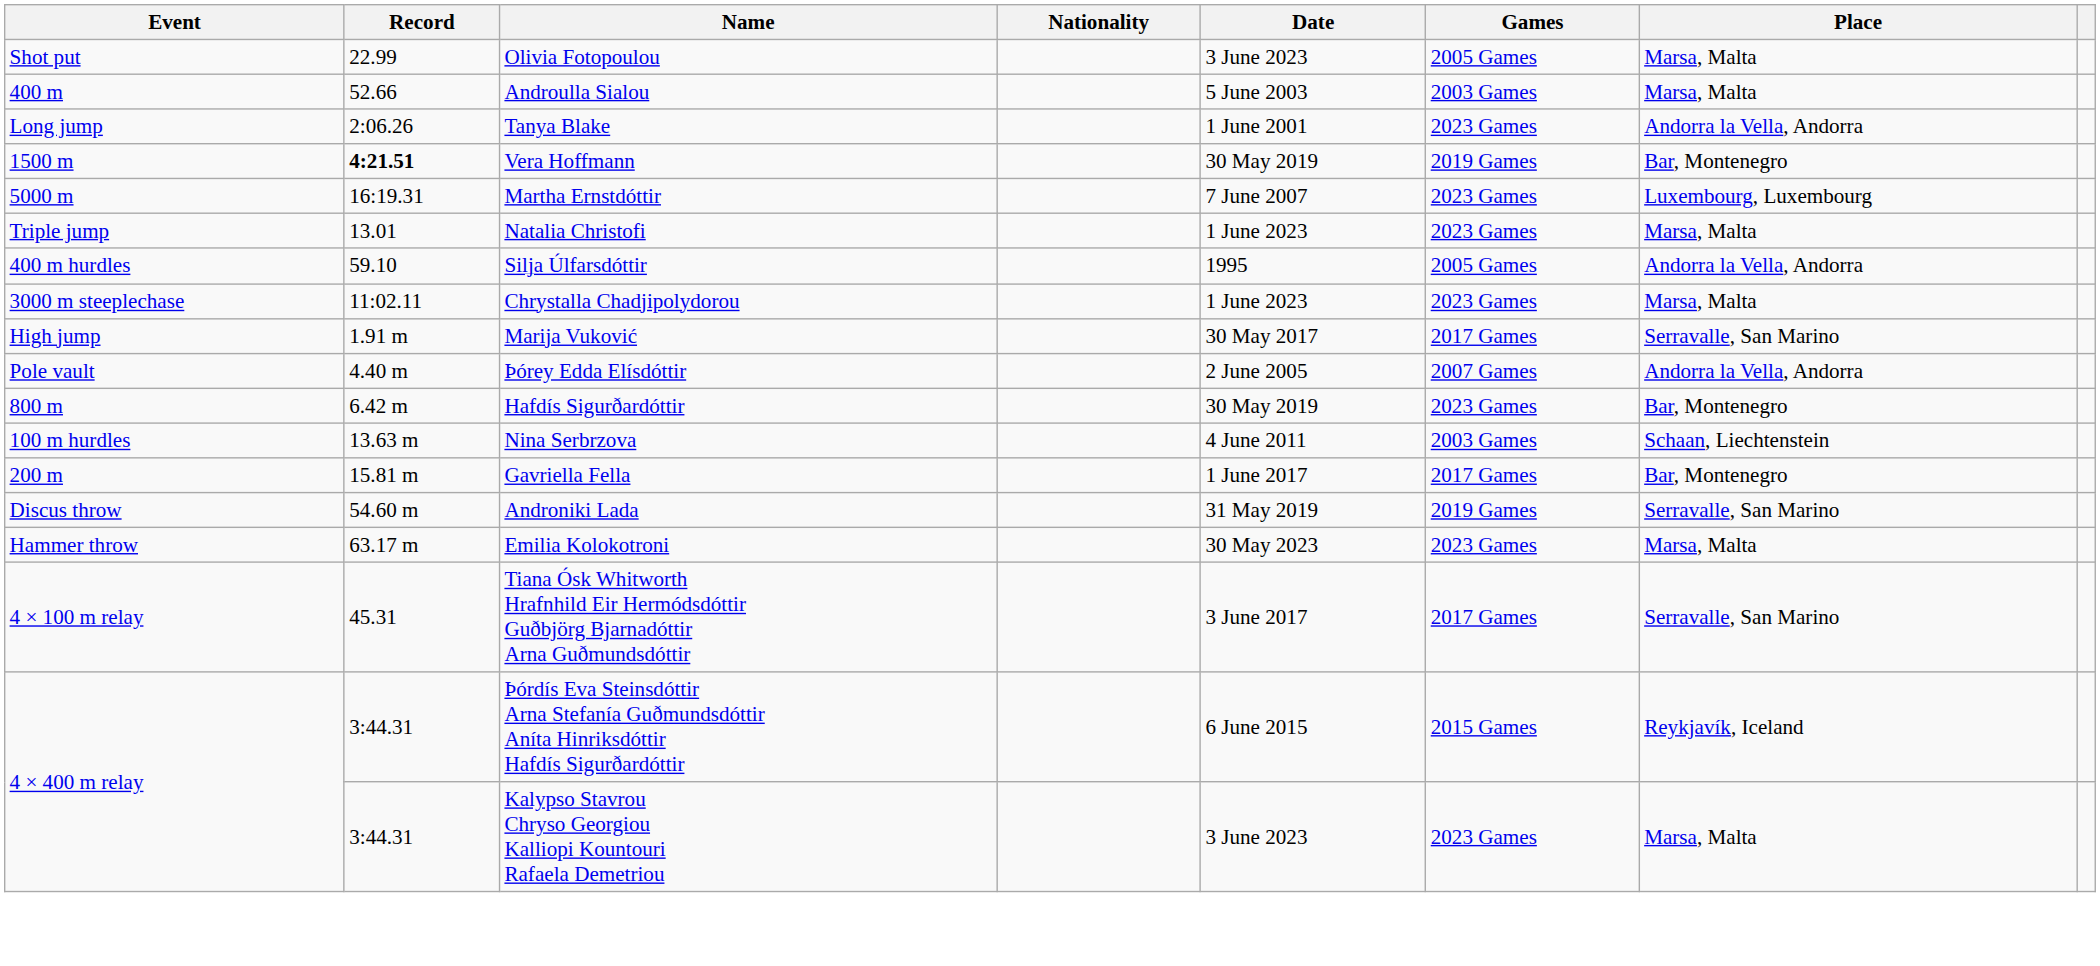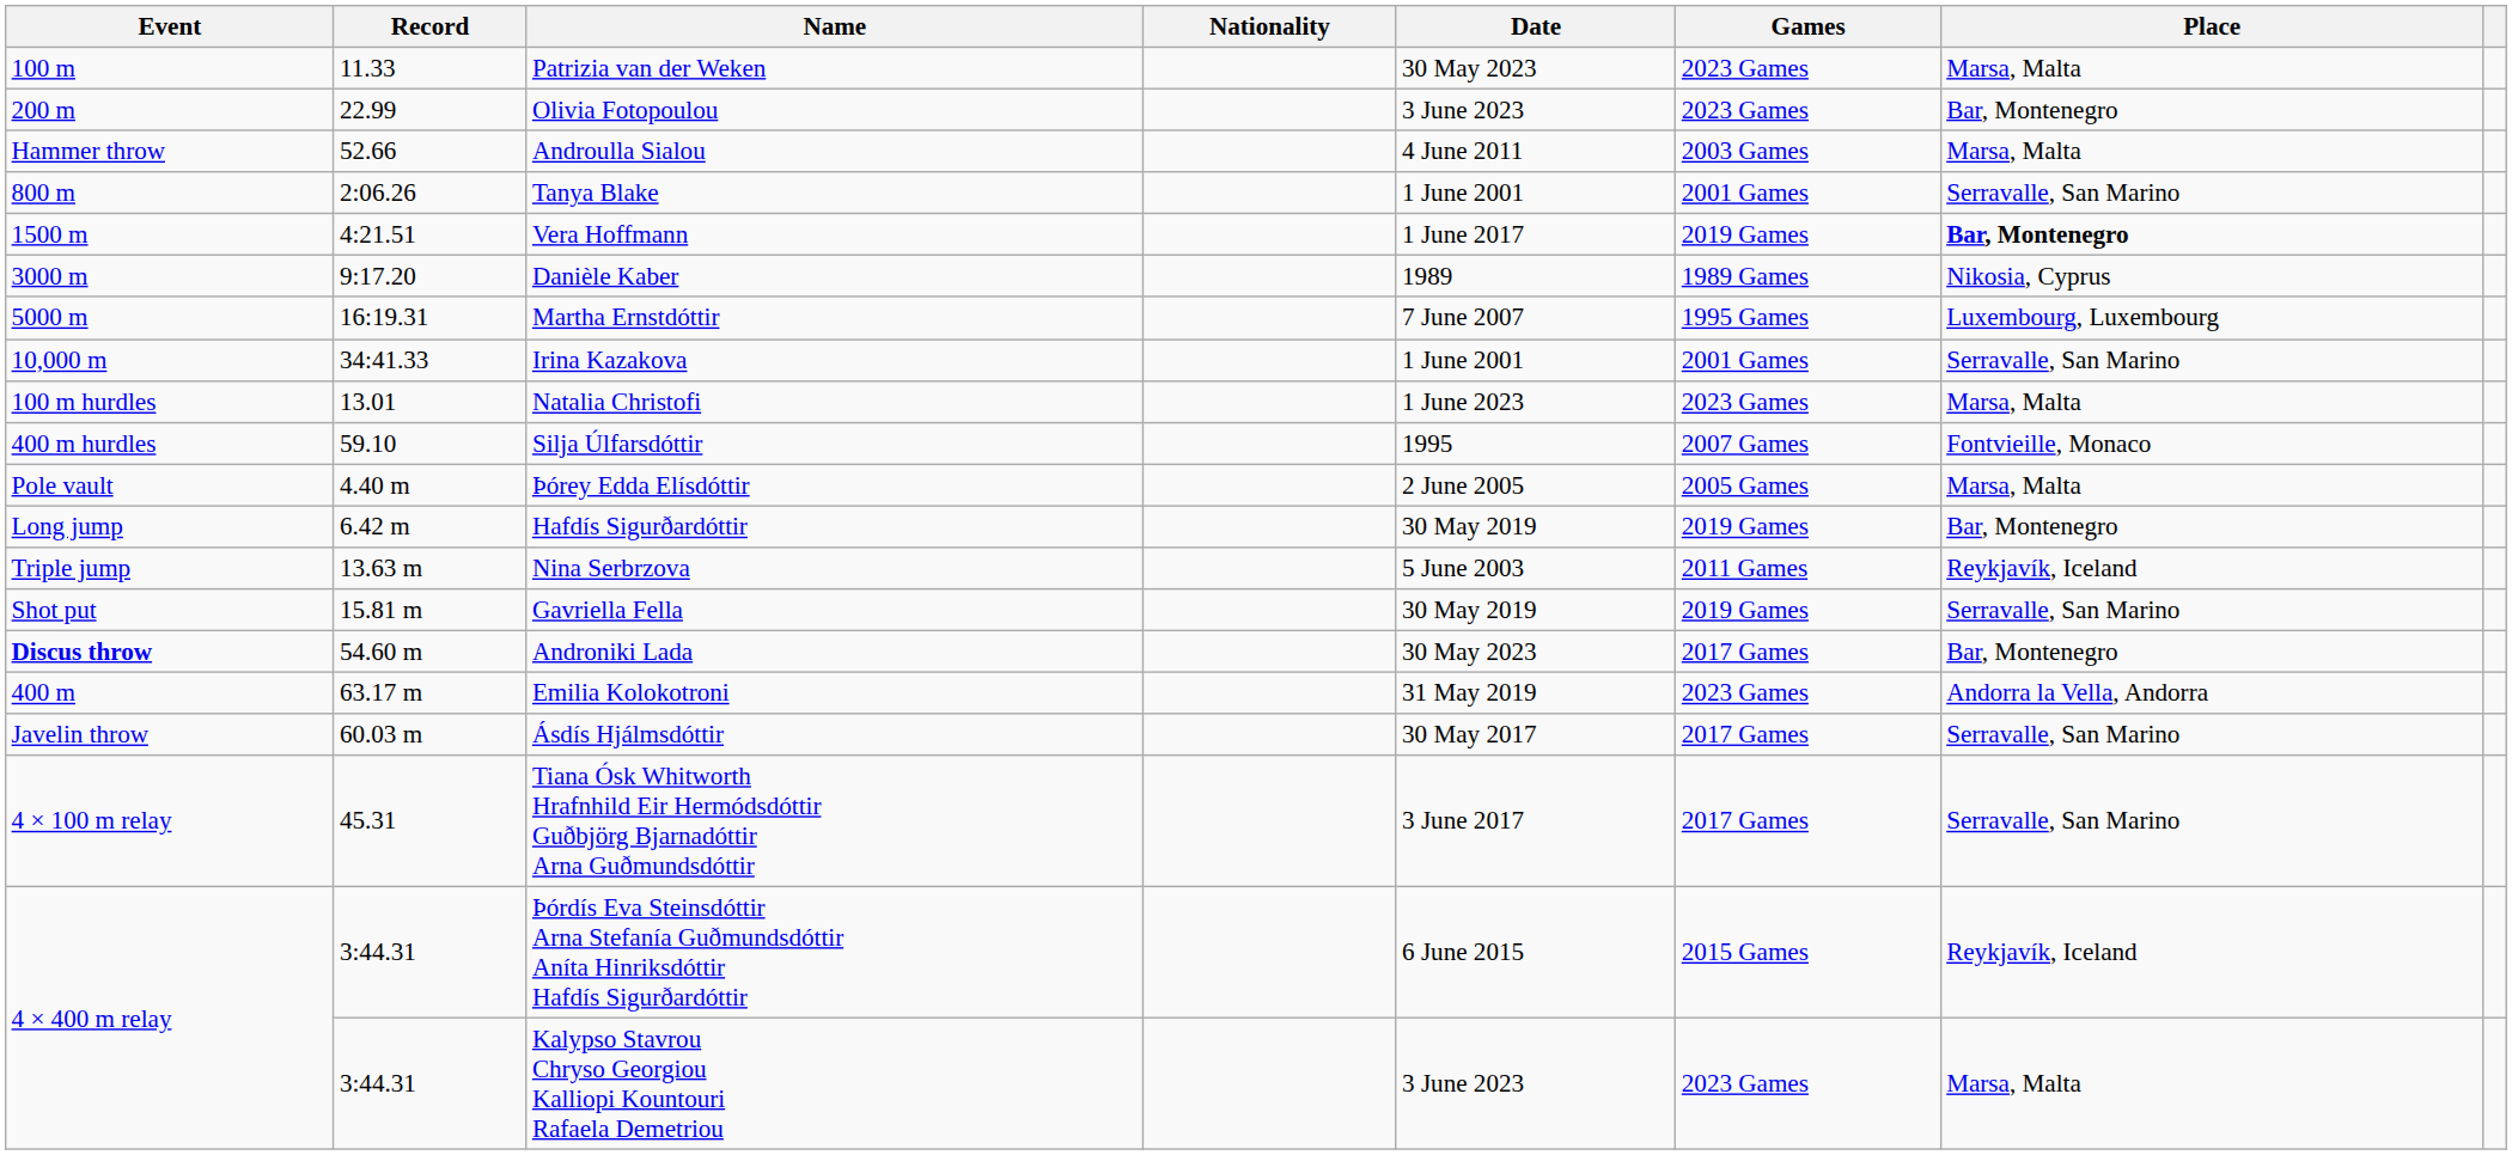+ row: 100 m | 11.33 | Patrizia van der Weken | 30 May 2023 | 2023 Games | Marsa, Malta
Olivia Fotopoulou | Event: Shot put -> 200 m
Olivia Fotopoulou | Games: 2005 Games -> 2023 Games
Olivia Fotopoulou | Place: Marsa, Malta -> Bar, Montenegro
Androulla Sialou | Event: 400 m -> Hammer throw
Androulla Sialou | Date: 5 June 2003 -> 4 June 2011
Tanya Blake | Event: Long jump -> 800 m
Tanya Blake | Games: 2023 Games -> 2001 Games
Tanya Blake | Place: Andorra la Vella, Andorra -> Serravalle, San Marino
Vera Hoffmann | Record: bold -> normal
Vera Hoffmann | Date: 30 May 2019 -> 1 June 2017
Vera Hoffmann | Place: normal -> bold
+ row: 3000 m | 9:17.20 | Danièle Kaber | 1989 | 1989 Games | Nikosia, Cyprus
Martha Ernstdóttir | Games: 2023 Games -> 1995 Games
+ row: 10,000 m | 34:41.33 | Irina Kazakova | 1 June 2001 | 2001 Games | Serravalle, San Marino
Natalia Christofi | Event: Triple jump -> 100 m hurdles
Silja Úlfarsdóttir | Games: 2005 Games -> 2007 Games
Silja Úlfarsdóttir | Place: Andorra la Vella, Andorra -> Fontvieille, Monaco
- row: 3000 m steeplechase | 11:02.11 | Chrystalla Chadjipolydorou | 1 June 2023 | 2023 Games | Marsa, Malta
- row: High jump | 1.91 m | Marija Vuković | 30 May 2017 | 2017 Games | Serravalle, San Marino
Þórey Edda Elísdóttir | Games: 2007 Games -> 2005 Games
Þórey Edda Elísdóttir | Place: Andorra la Vella, Andorra -> Marsa, Malta
Hafdís Sigurðardóttir | Event: 800 m -> Long jump
Hafdís Sigurðardóttir | Games: 2023 Games -> 2019 Games
Nina Serbrzova | Event: 100 m hurdles -> Triple jump
Nina Serbrzova | Date: 4 June 2011 -> 5 June 2003
Nina Serbrzova | Games: 2003 Games -> 2011 Games
Nina Serbrzova | Place: Schaan, Liechtenstein -> Reykjavík, Iceland
Gavriella Fella | Event: 200 m -> Shot put
Gavriella Fella | Date: 1 June 2017 -> 30 May 2019
Gavriella Fella | Games: 2017 Games -> 2019 Games
Gavriella Fella | Place: Bar, Montenegro -> Serravalle, San Marino
Androniki Lada | Event: normal -> bold
Androniki Lada | Date: 31 May 2019 -> 30 May 2023
Androniki Lada | Games: 2019 Games -> 2017 Games
Androniki Lada | Place: Serravalle, San Marino -> Bar, Montenegro
Emilia Kolokotroni | Event: Hammer throw -> 400 m
Emilia Kolokotroni | Date: 30 May 2023 -> 31 May 2019
Emilia Kolokotroni | Place: Marsa, Malta -> Andorra la Vella, Andorra
+ row: Javelin throw | 60.03 m | Ásdís Hjálmsdóttir | 30 May 2017 | 2017 Games | Serravalle, San Marino
